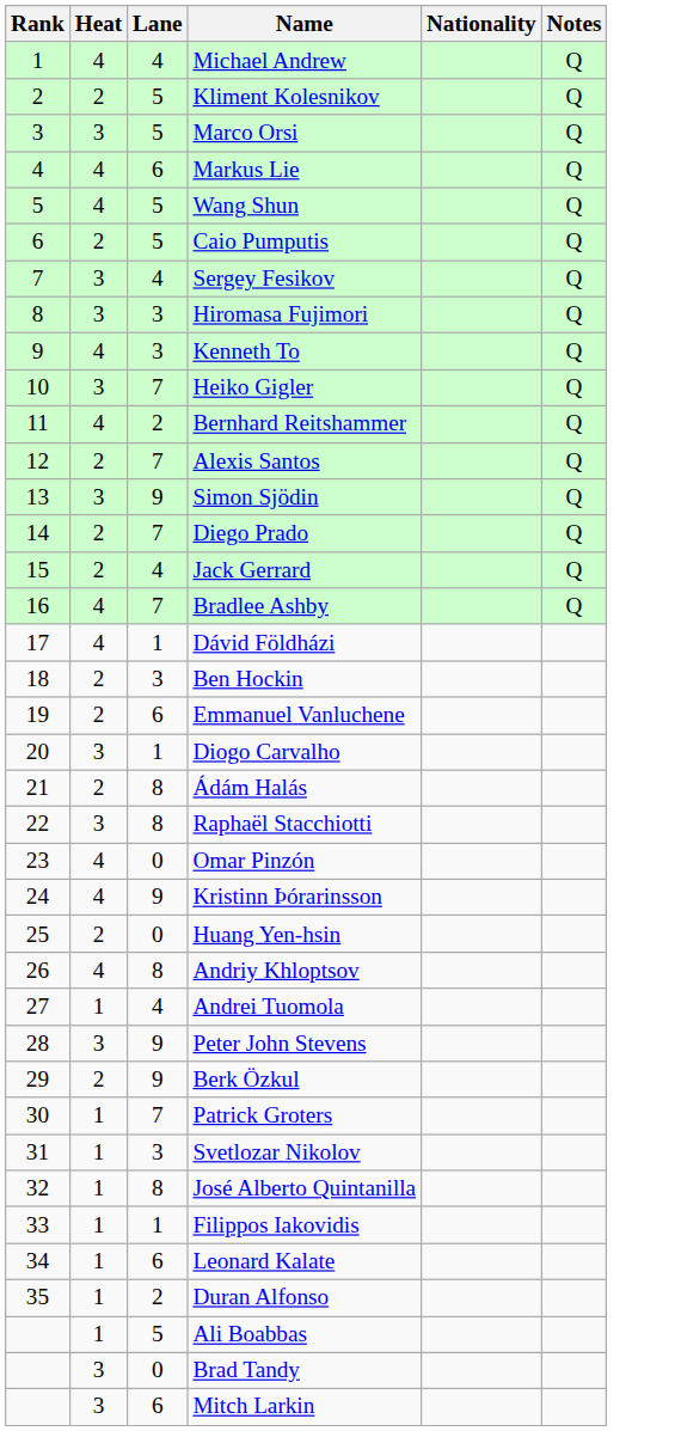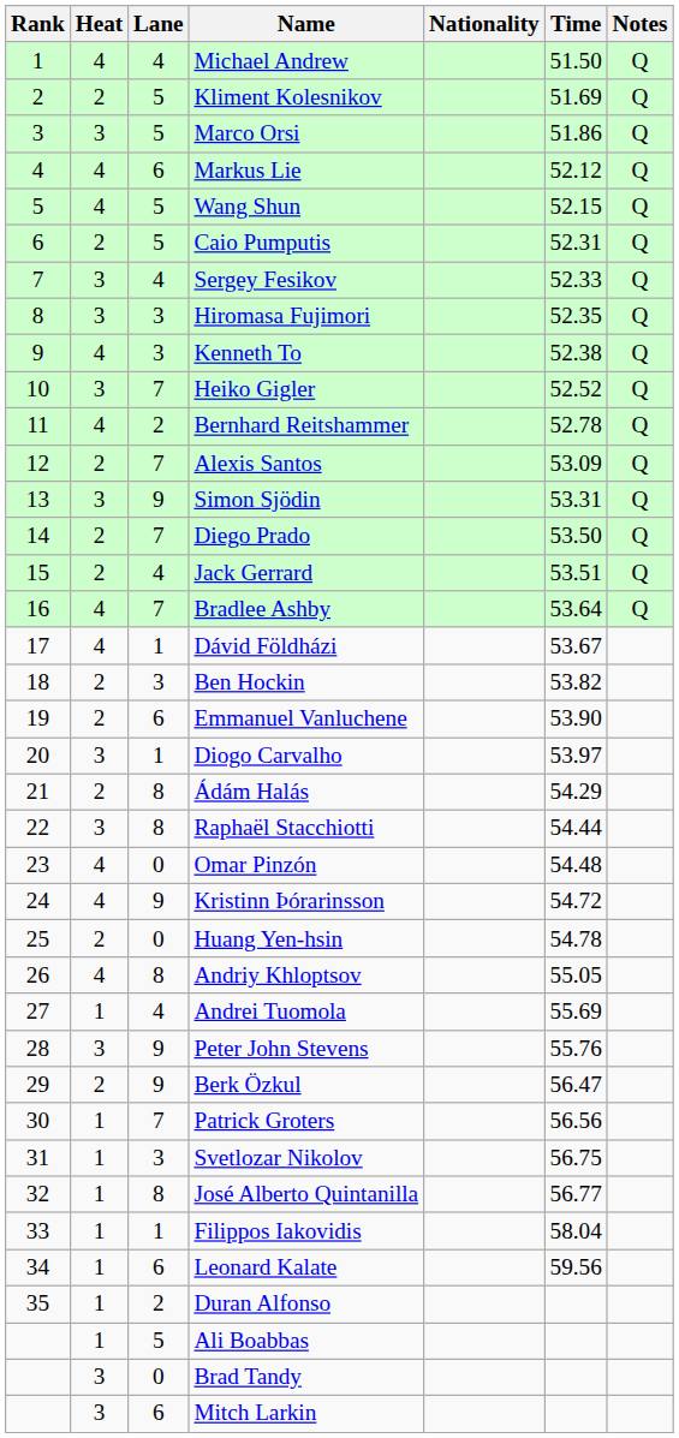+ column: Time | 51.50 | 51.69 | 51.86 | 52.12 | 52.15 | 52.31 | 52.33 | 52.35 | 52.38 | 52.52 | 52.78 | 53.09 | 53.31 | 53.50 | 53.51 | 53.64 | 53.67 | 53.82 | 53.90 | 53.97 | 54.29 | 54.44 | 54.48 | 54.72 | 54.78 | 55.05 | 55.69 | 55.76 | 56.47 | 56.56 | 56.75 | 56.77 | 58.04 | 59.56
